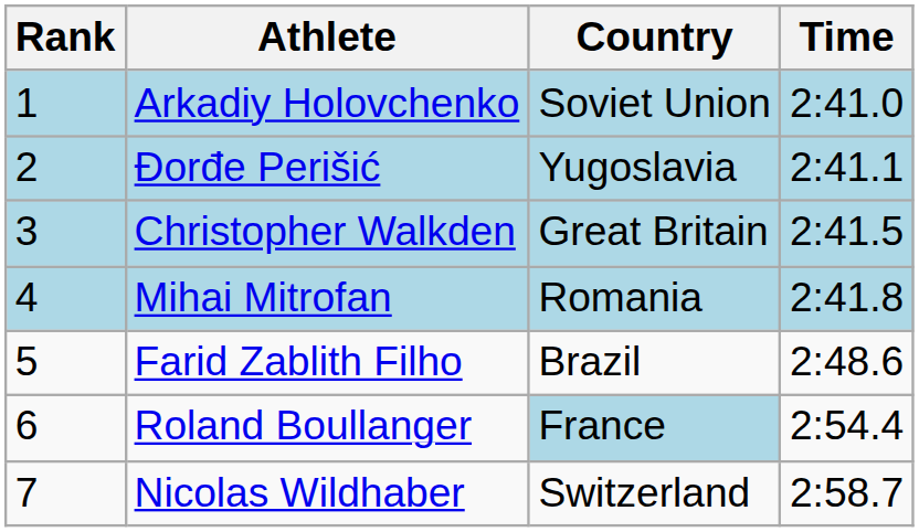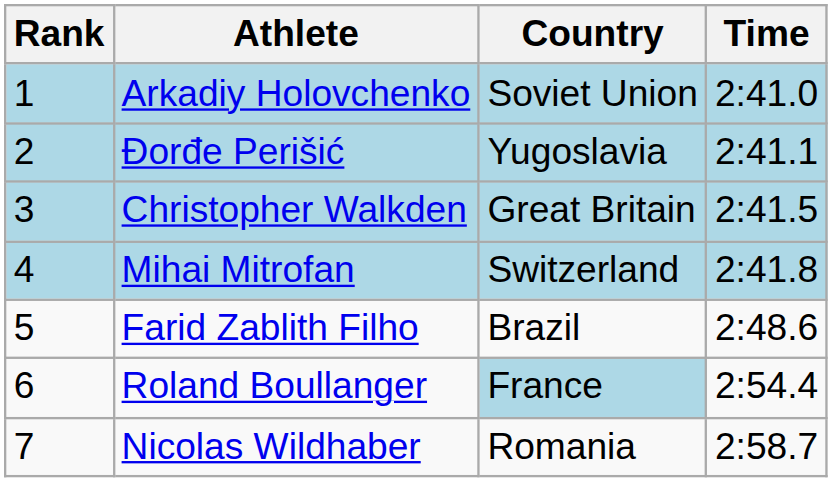Mihai Mitrofan | Country: Romania -> Switzerland
Nicolas Wildhaber | Country: Switzerland -> Romania
